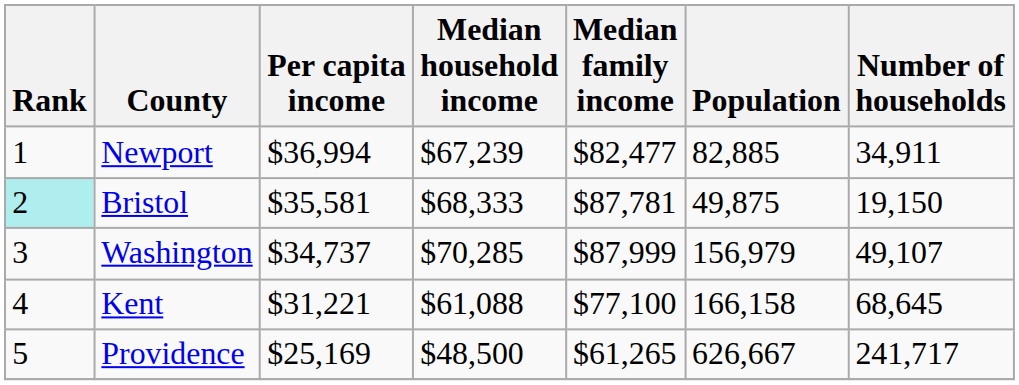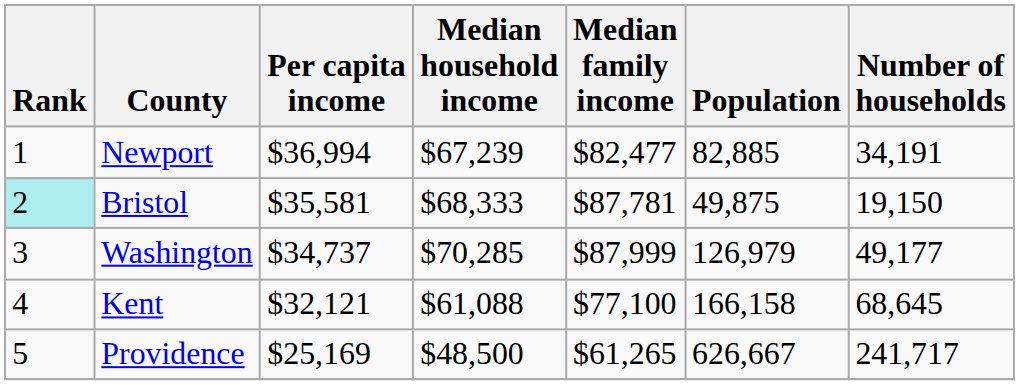Newport | Number of households: 34,911 -> 34,191
Washington | Population: 156,979 -> 126,979
Washington | Number of households: 49,107 -> 49,177
Kent | Per capita income: $31,221 -> $32,121
